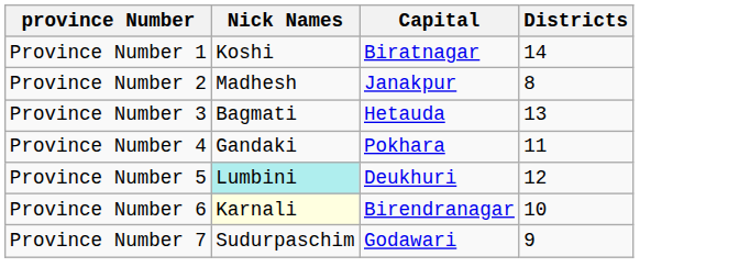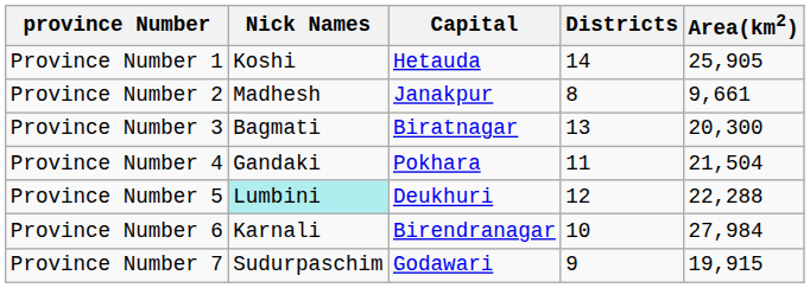+ column: Area(km2) | 25,905 | 9,661 | 20,300 | 21,504 | 22,288 | 27,984 | 19,915
Province Number 1 | Capital: Biratnagar -> Hetauda
Province Number 3 | Capital: Hetauda -> Biratnagar
Province Number 6 | Nick Names: lightyellow background -> no background
